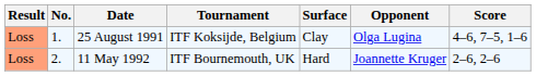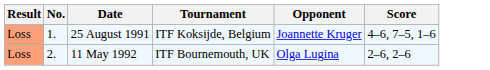- column: Surface | Clay | Hard
25 August 1991 | Opponent: Olga Lugina -> Joannette Kruger
11 May 1992 | Opponent: Joannette Kruger -> Olga Lugina
